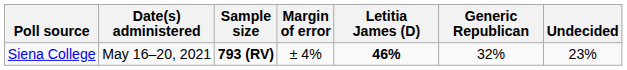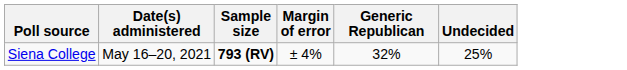- column: Letitia James (D) | 46%
Siena College | Undecided: 23% -> 25%
